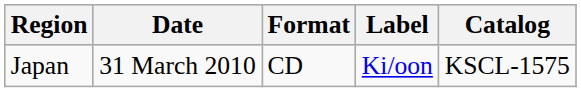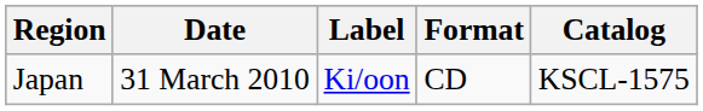columns swapped: Label <-> Format
